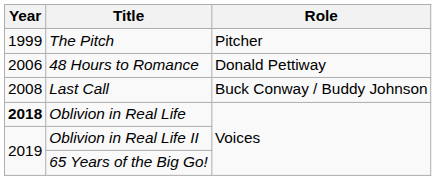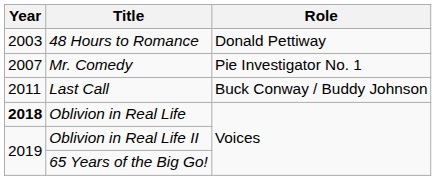- row: 1999 | The Pitch | Pitcher
48 Hours to Romance | Year: 2006 -> 2003
+ row: 2007 | Mr. Comedy | Pie Investigator No. 1
Last Call | Year: 2008 -> 2011
